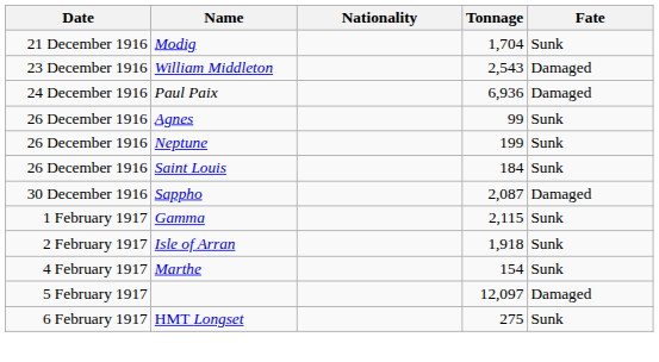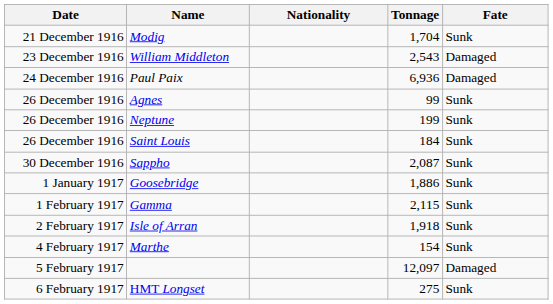Sappho | Fate: Damaged -> Sunk
+ row: 1 January 1917 | Goosebridge | 1,886 | Sunk
